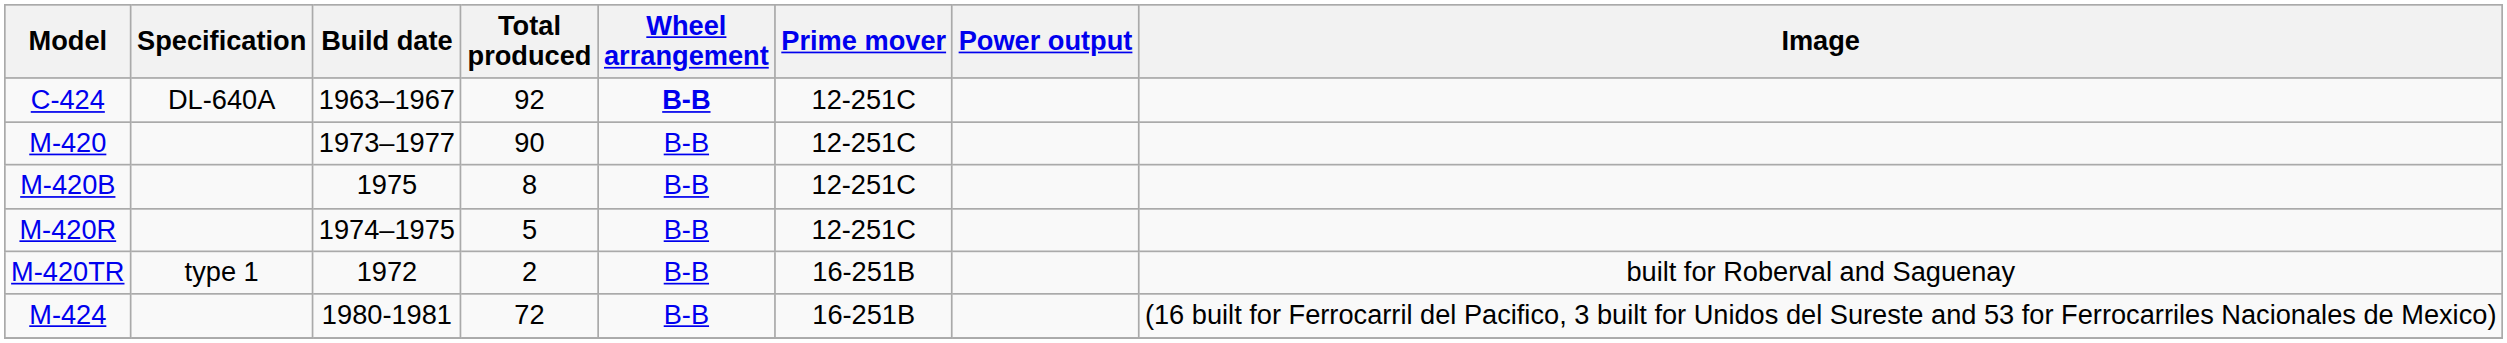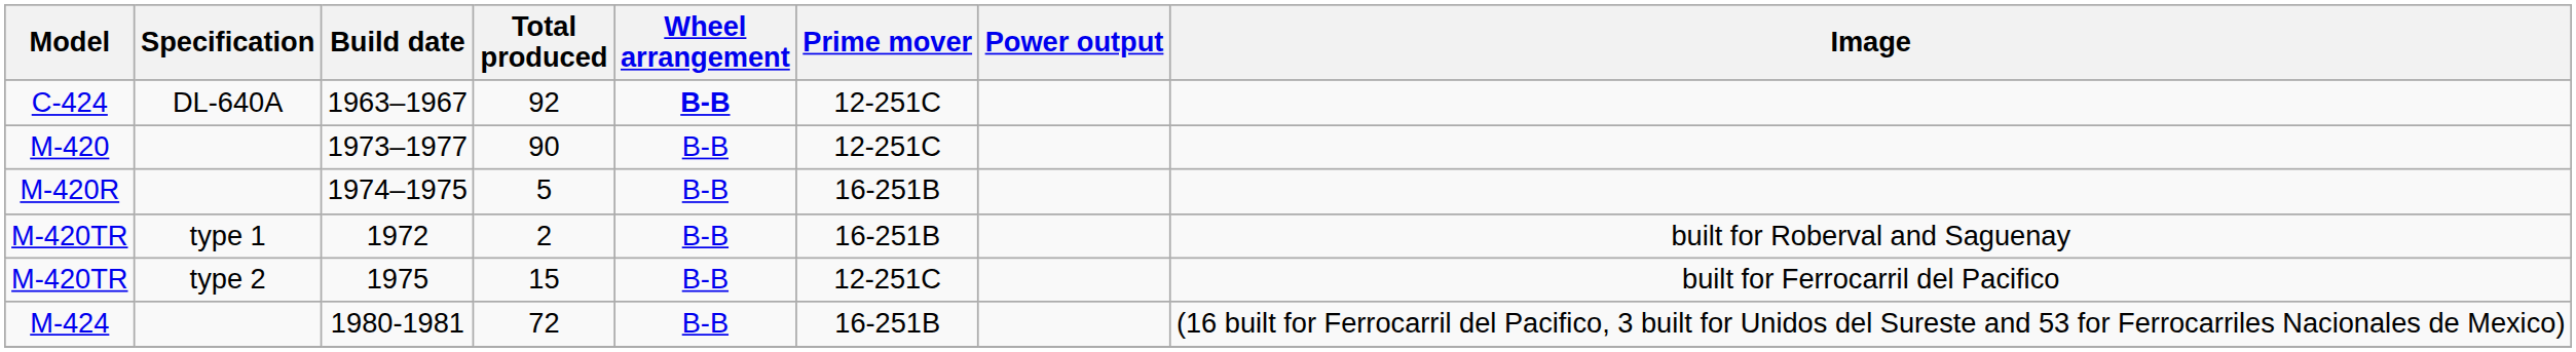- row: M-420B | 1975 | 8 | B-B | 12-251C
5 | Prime mover: 12-251C -> 16-251B
+ row: M-420TR | type 2 | 1975 | 15 | B-B | 12-251C | built for Ferrocarril del Pacifico
